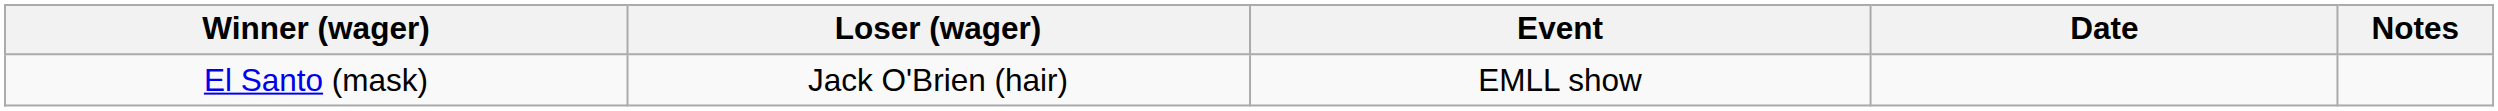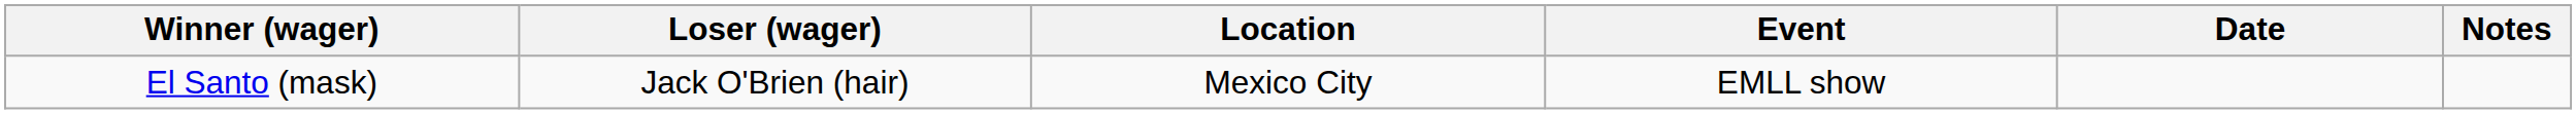+ column: Location | Mexico City
